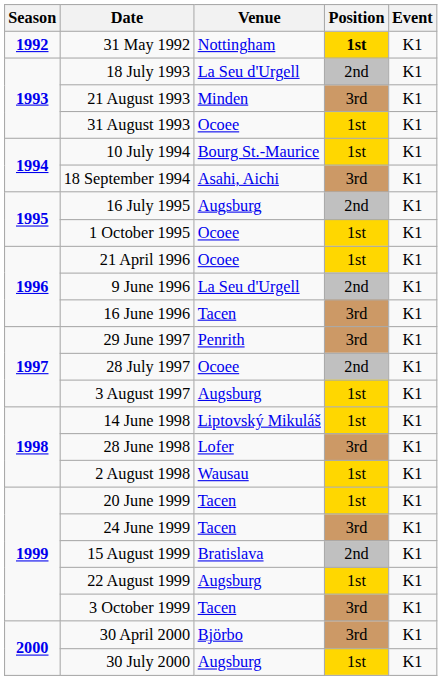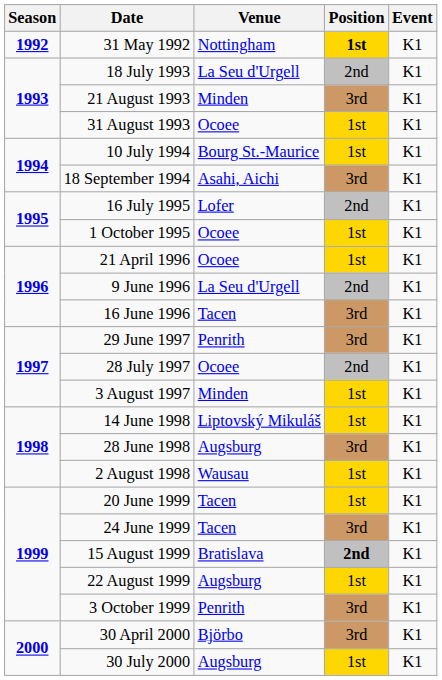16 July 1995 | Venue: Augsburg -> Lofer
3 August 1997 | Venue: Augsburg -> Minden
28 June 1998 | Venue: Lofer -> Augsburg
15 August 1999 | Position: normal -> bold
3 October 1999 | Venue: Tacen -> Penrith
